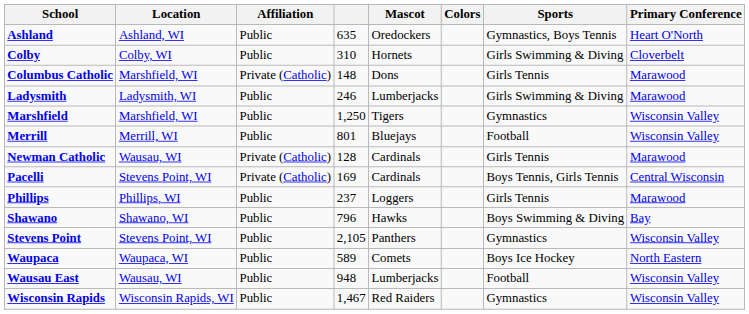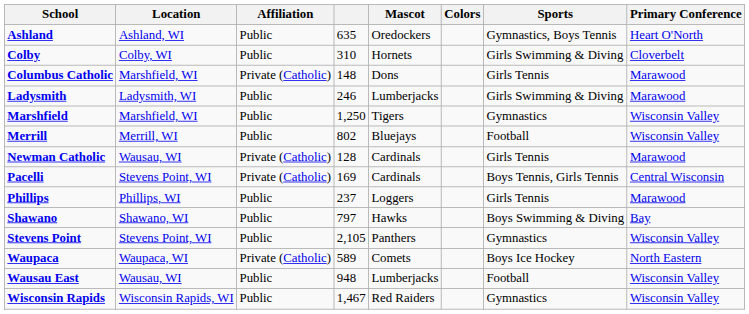Merrill | column 4: 801 -> 802
Shawano | column 4: 796 -> 797
Waupaca | Affiliation: Public -> Private (Catholic)
